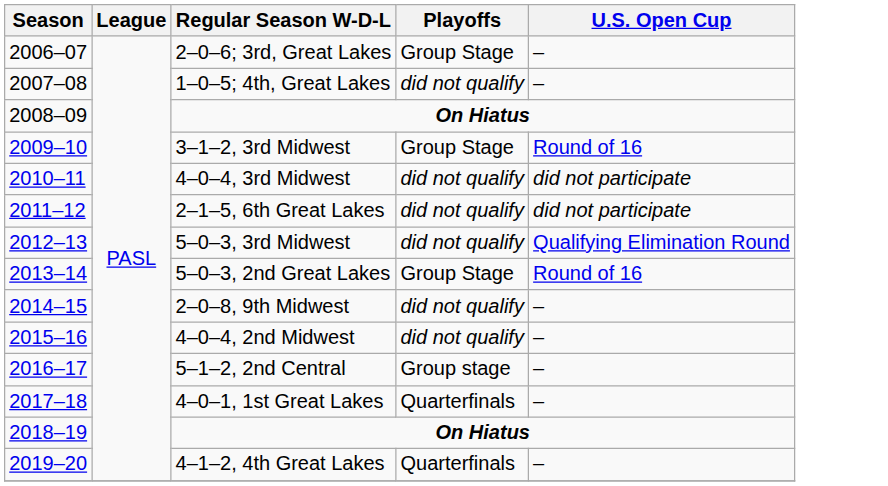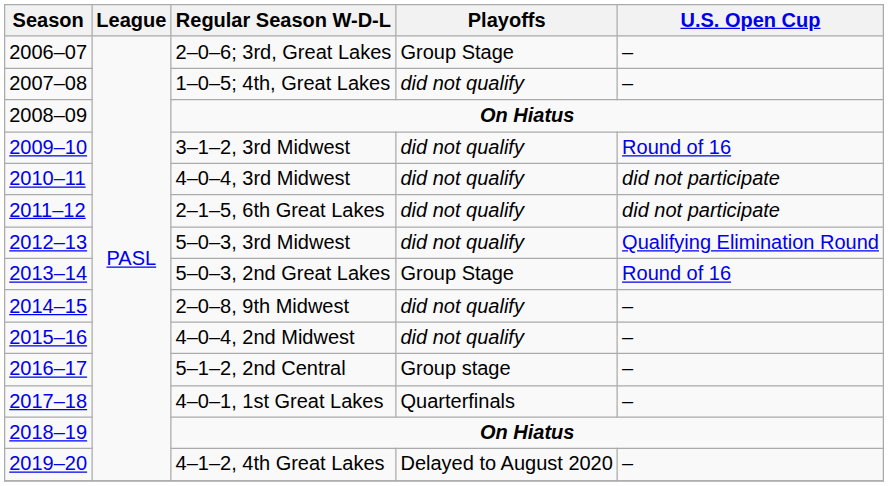3–1–2, 3rd Midwest | Playoffs: Group Stage -> did not qualify
4–1–2, 4th Great Lakes | Playoffs: Quarterfinals -> Delayed to August 2020
